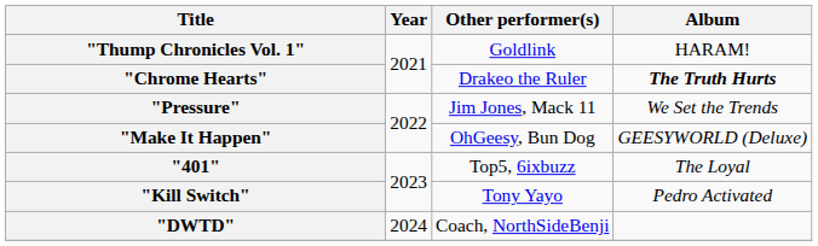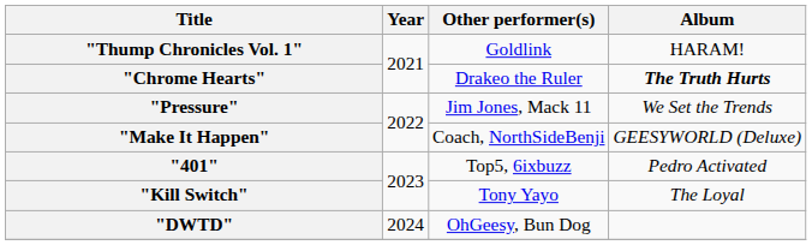"Make It Happen" | Other performer(s): OhGeesy, Bun Dog -> Coach, NorthSideBenji
"401" | Album: The Loyal -> Pedro Activated
"Kill Switch" | Album: Pedro Activated -> The Loyal
"DWTD" | Other performer(s): Coach, NorthSideBenji -> OhGeesy, Bun Dog
